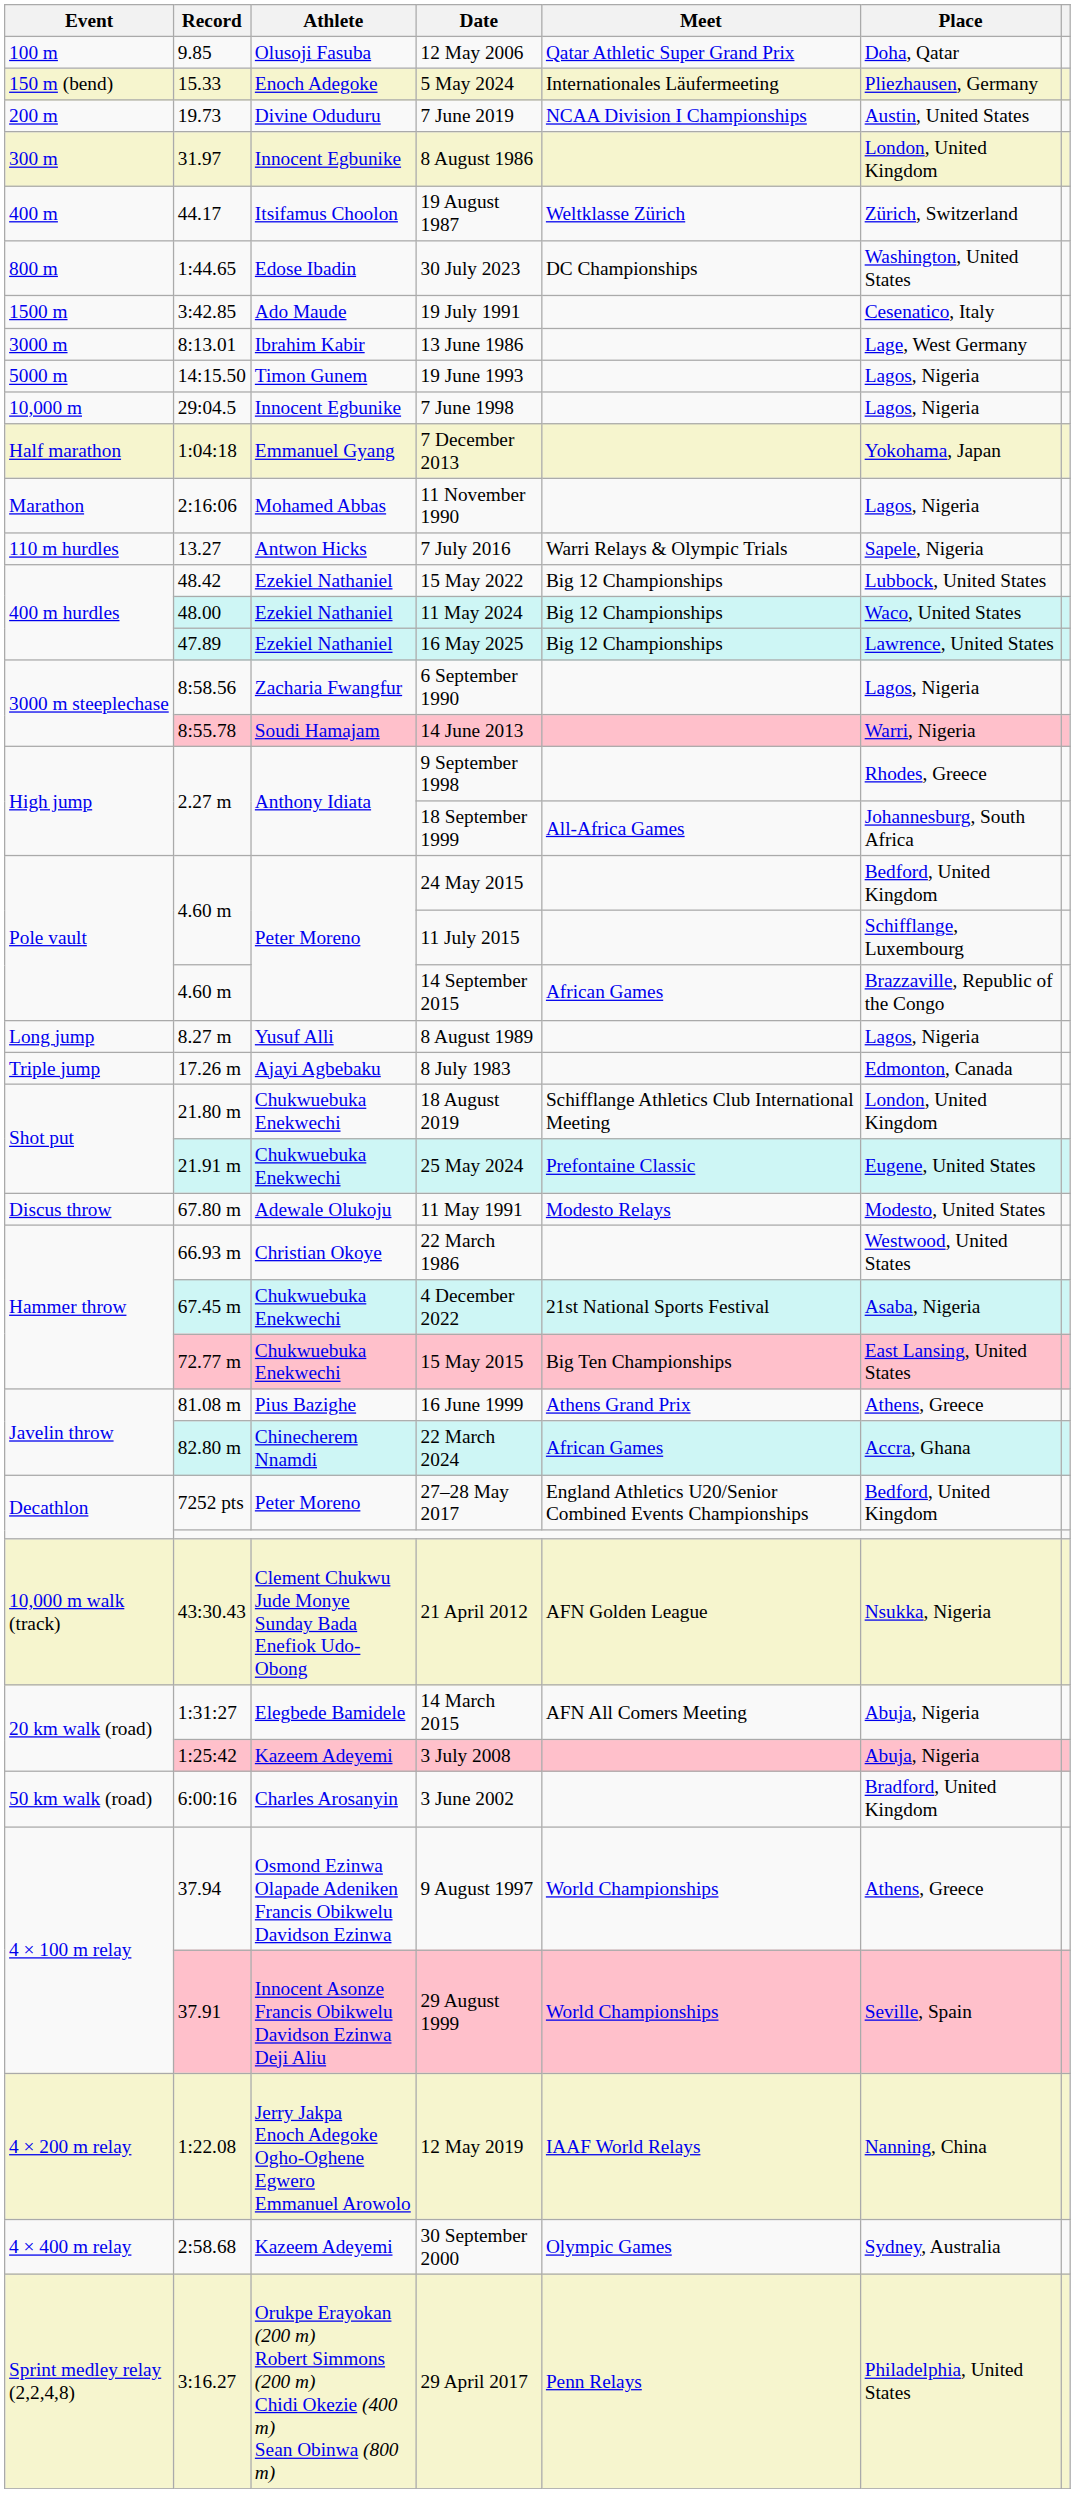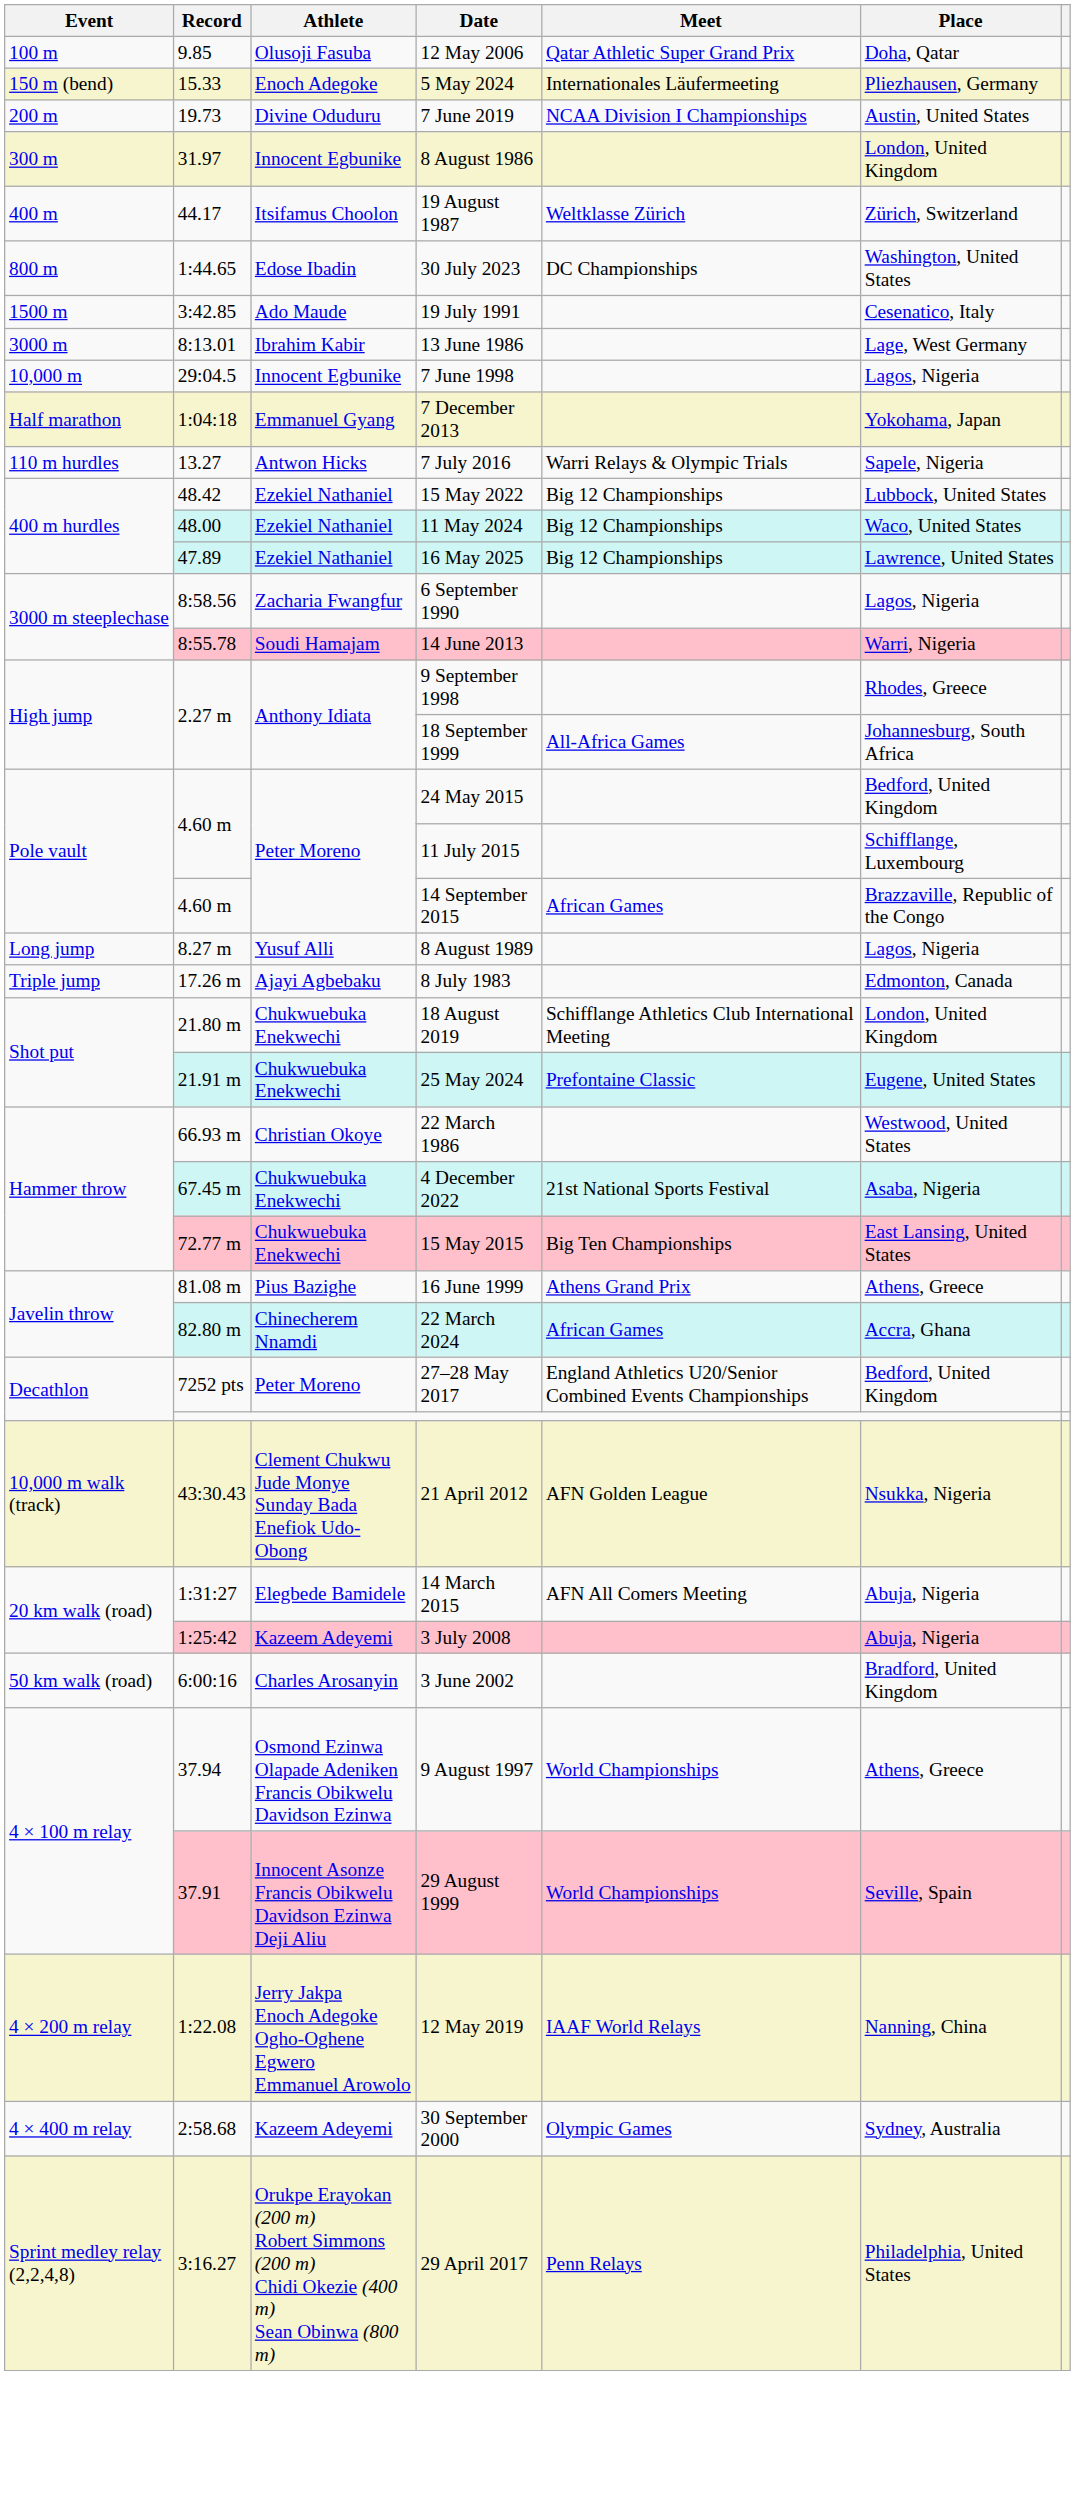- row: 5000 m | 14:15.50 | Timon Gunem | 19 June 1993 | Lagos, Nigeria
- row: Marathon | 2:16:06 | Mohamed Abbas | 11 November 1990 | Lagos, Nigeria
- row: Discus throw | 67.80 m | Adewale Olukoju | 11 May 1991 | Modesto Relays | Modesto, United States
